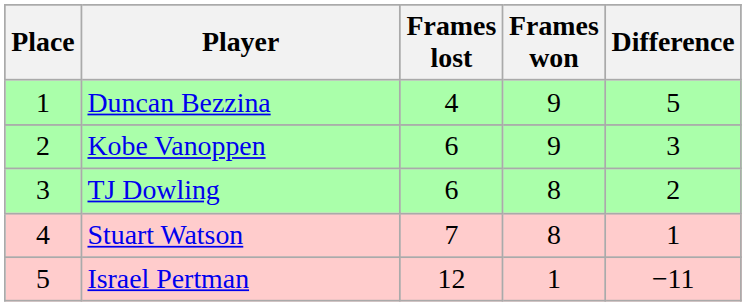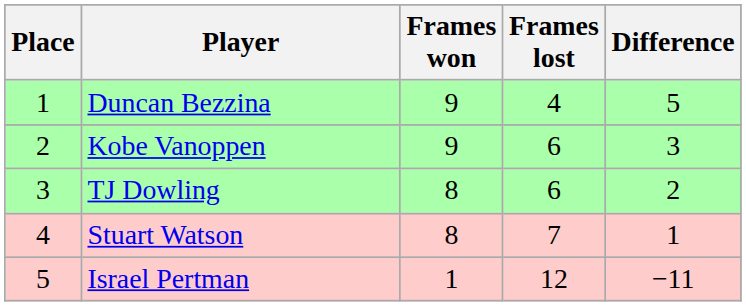columns swapped: Frames won <-> Frames lost
